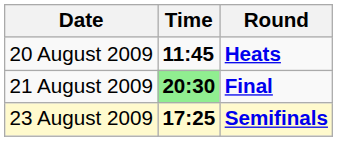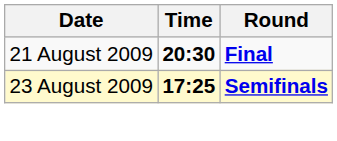- row: 20 August 2009 | 11:45 | Heats
21 August 2009 | Time: lightgreen background -> no background
